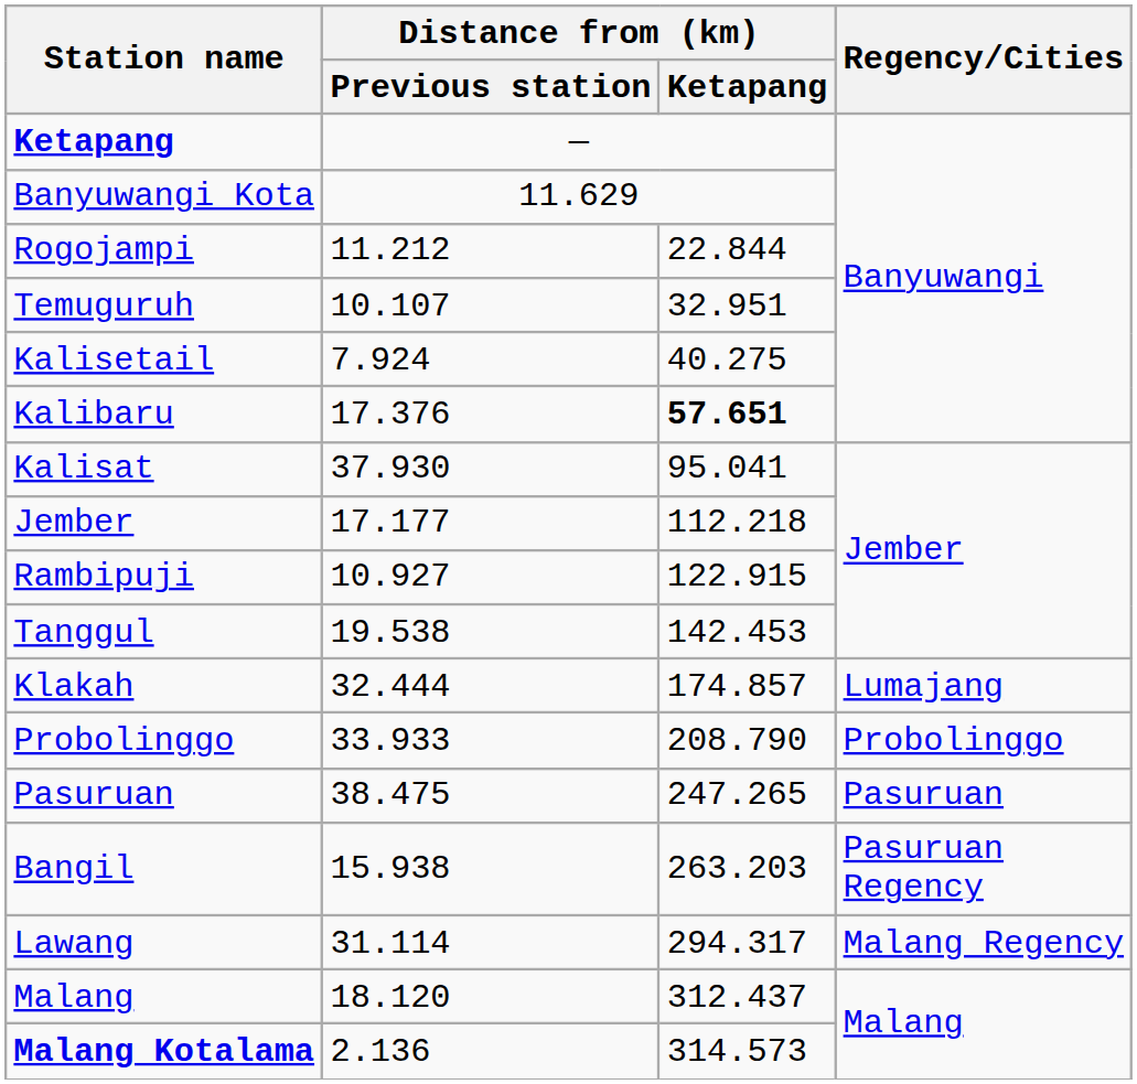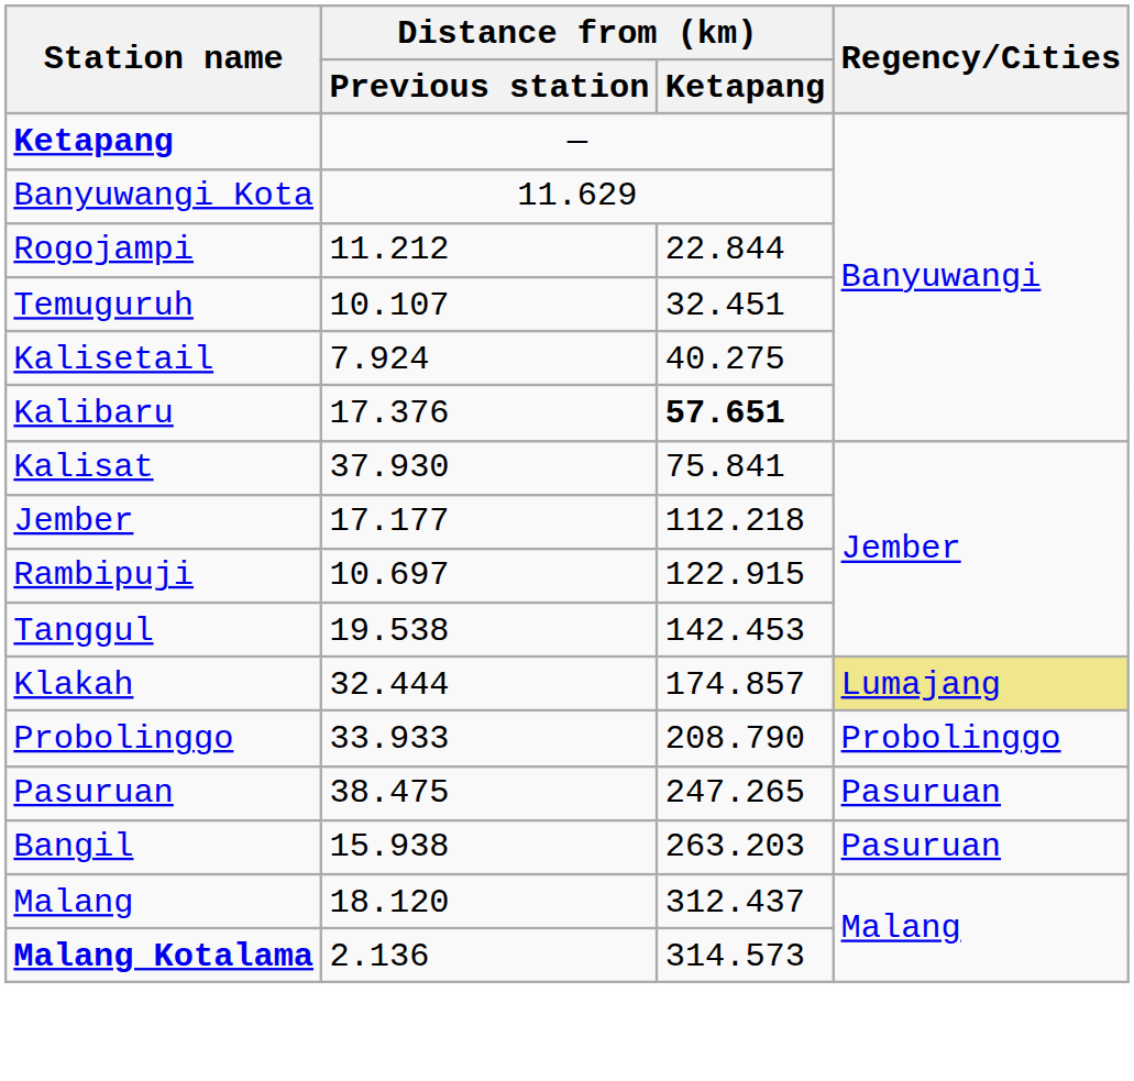Temuguruh | Distance from (km) / Ketapang: 32.951 -> 32.451
Kalisat | Distance from (km) / Ketapang: 95.041 -> 75.841
Rambipuji | Distance from (km) / Previous station: 10.927 -> 10.697
Klakah | Regency/Cities: no background -> khaki background
Bangil | Regency/Cities: Pasuruan Regency -> Pasuruan
- row: Lawang | 31.114 | 294.317 | Malang Regency
